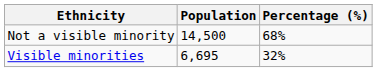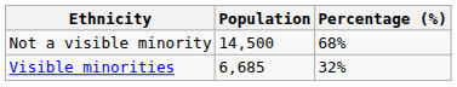Visible minorities | Population: 6,695 -> 6,685
